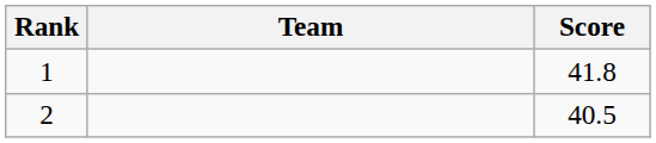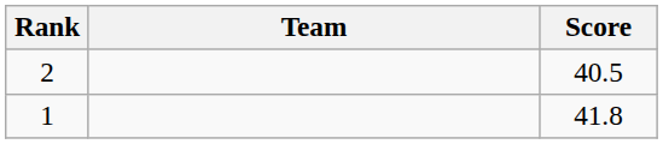rows swapped: 1 <-> 2
